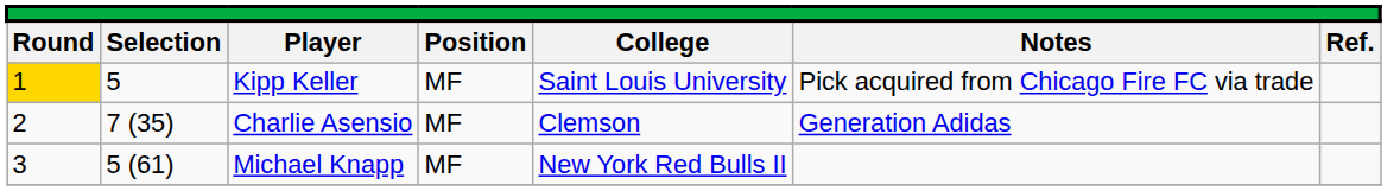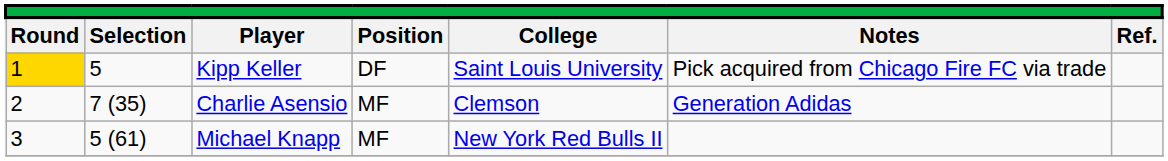Kipp Keller | column 4: MF -> DF
